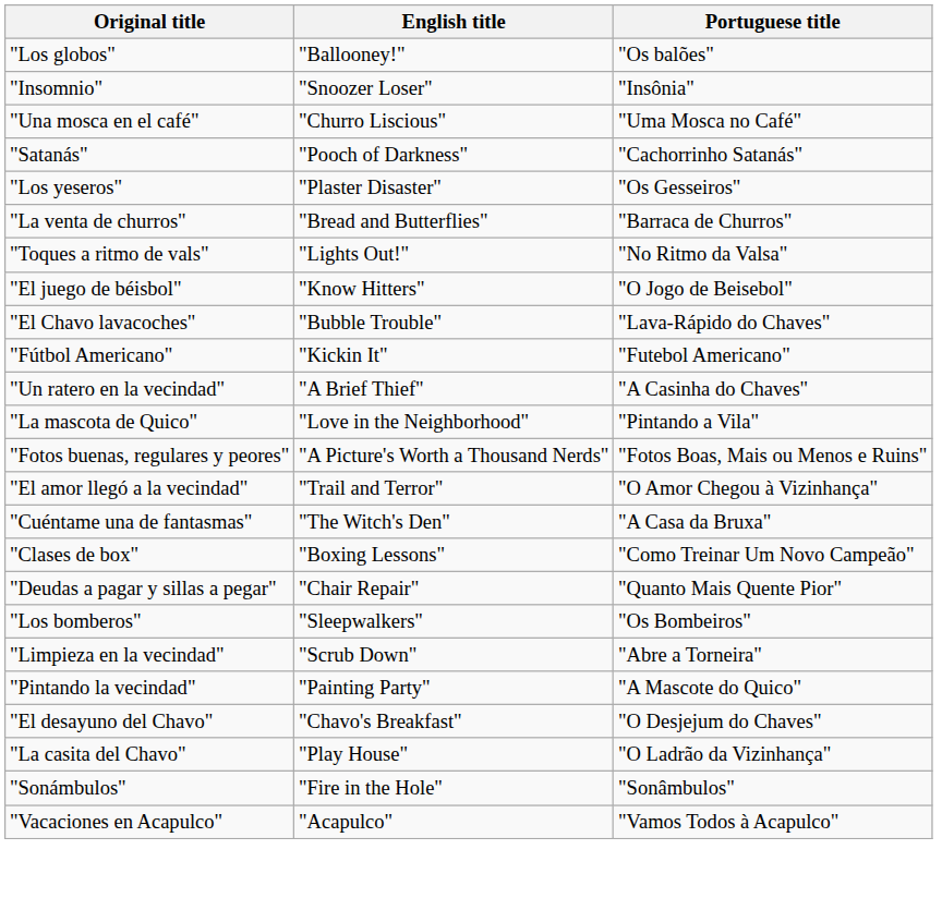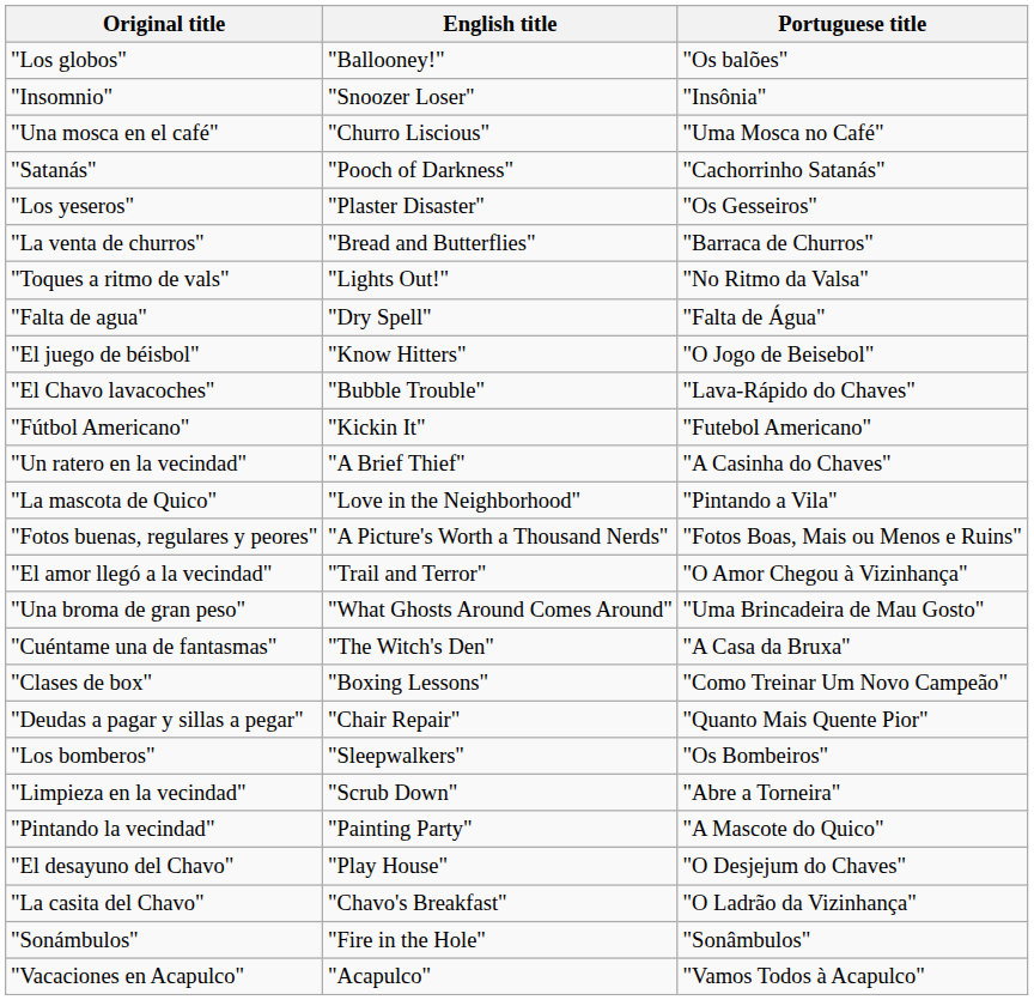+ row: "Falta de agua" | "Dry Spell" | "Falta de Água"
+ row: "Una broma de gran peso" | "What Ghosts Around Comes Around" | "Uma Brincadeira de Mau Gosto"
"El desayuno del Chavo" | English title: "Chavo's Breakfast" -> "Play House"
"La casita del Chavo" | English title: "Play House" -> "Chavo's Breakfast"
